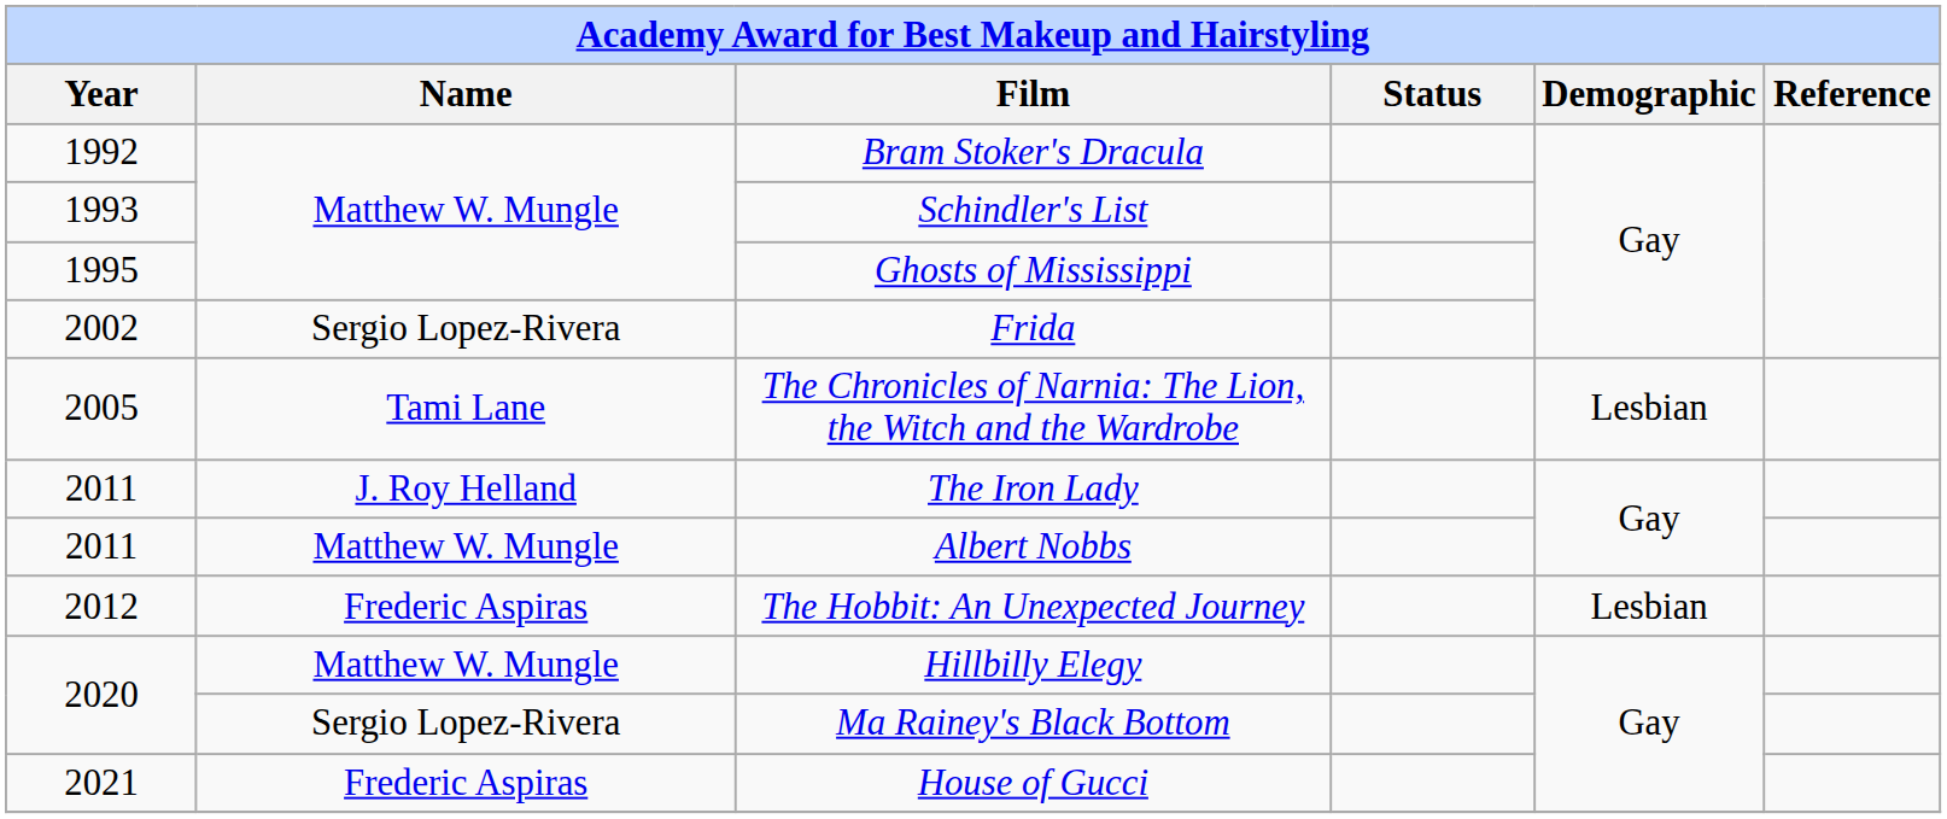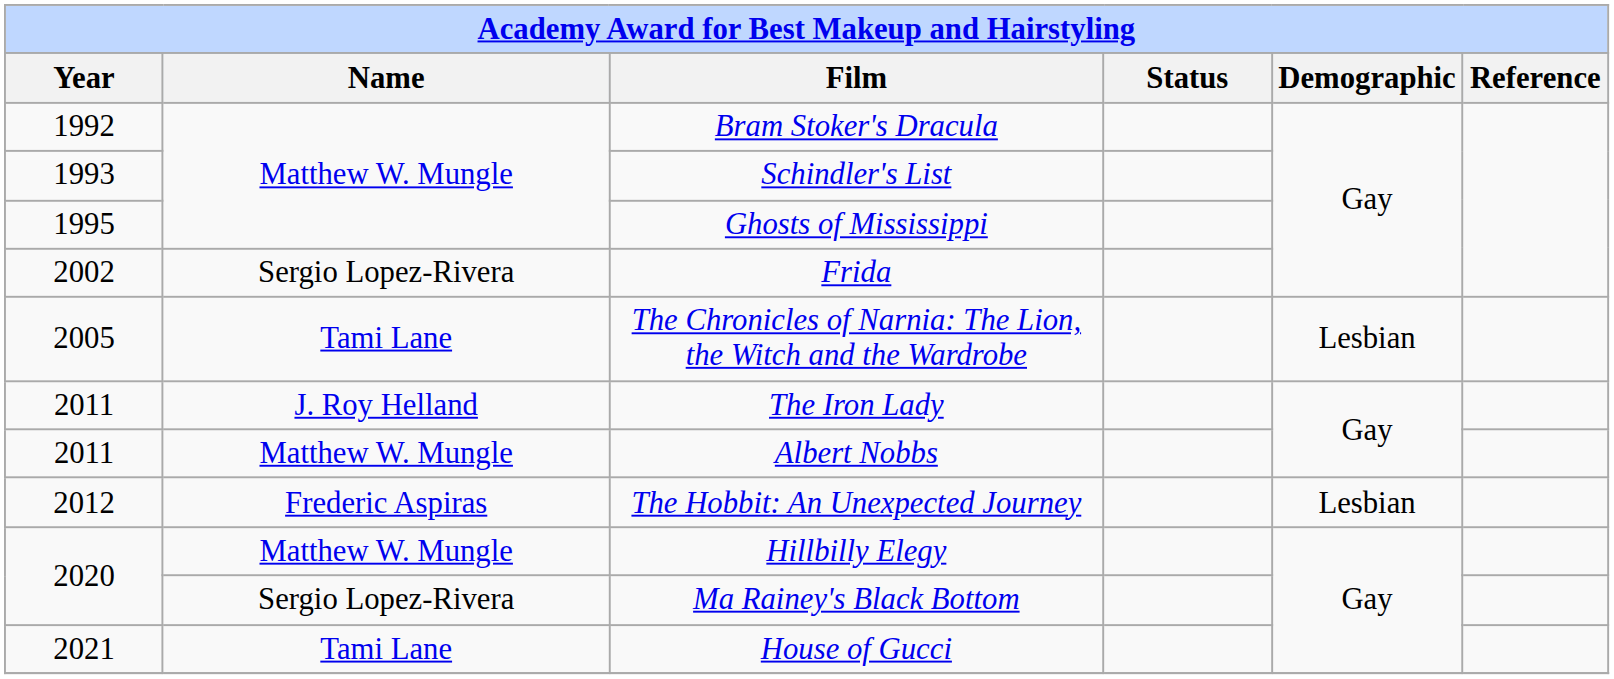House of Gucci | Name: Frederic Aspiras -> Tami Lane
